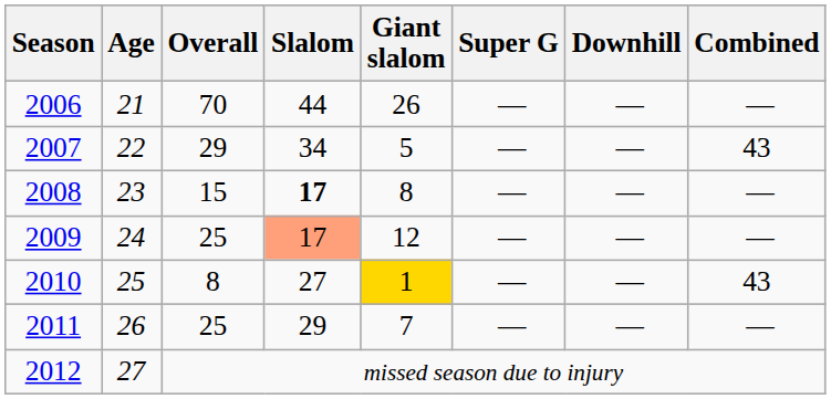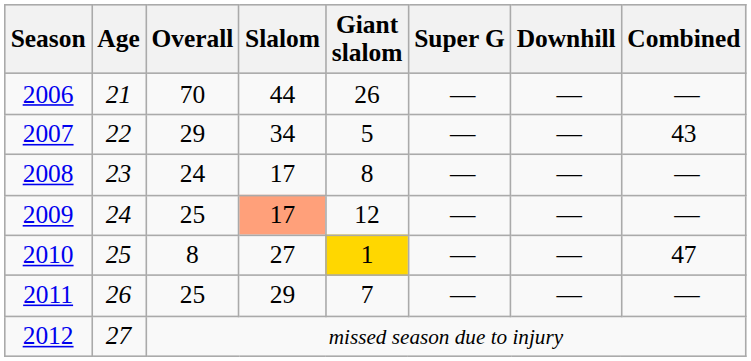2008 | Overall: 15 -> 24
2008 | Slalom: bold -> normal
2010 | Combined: 43 -> 47
